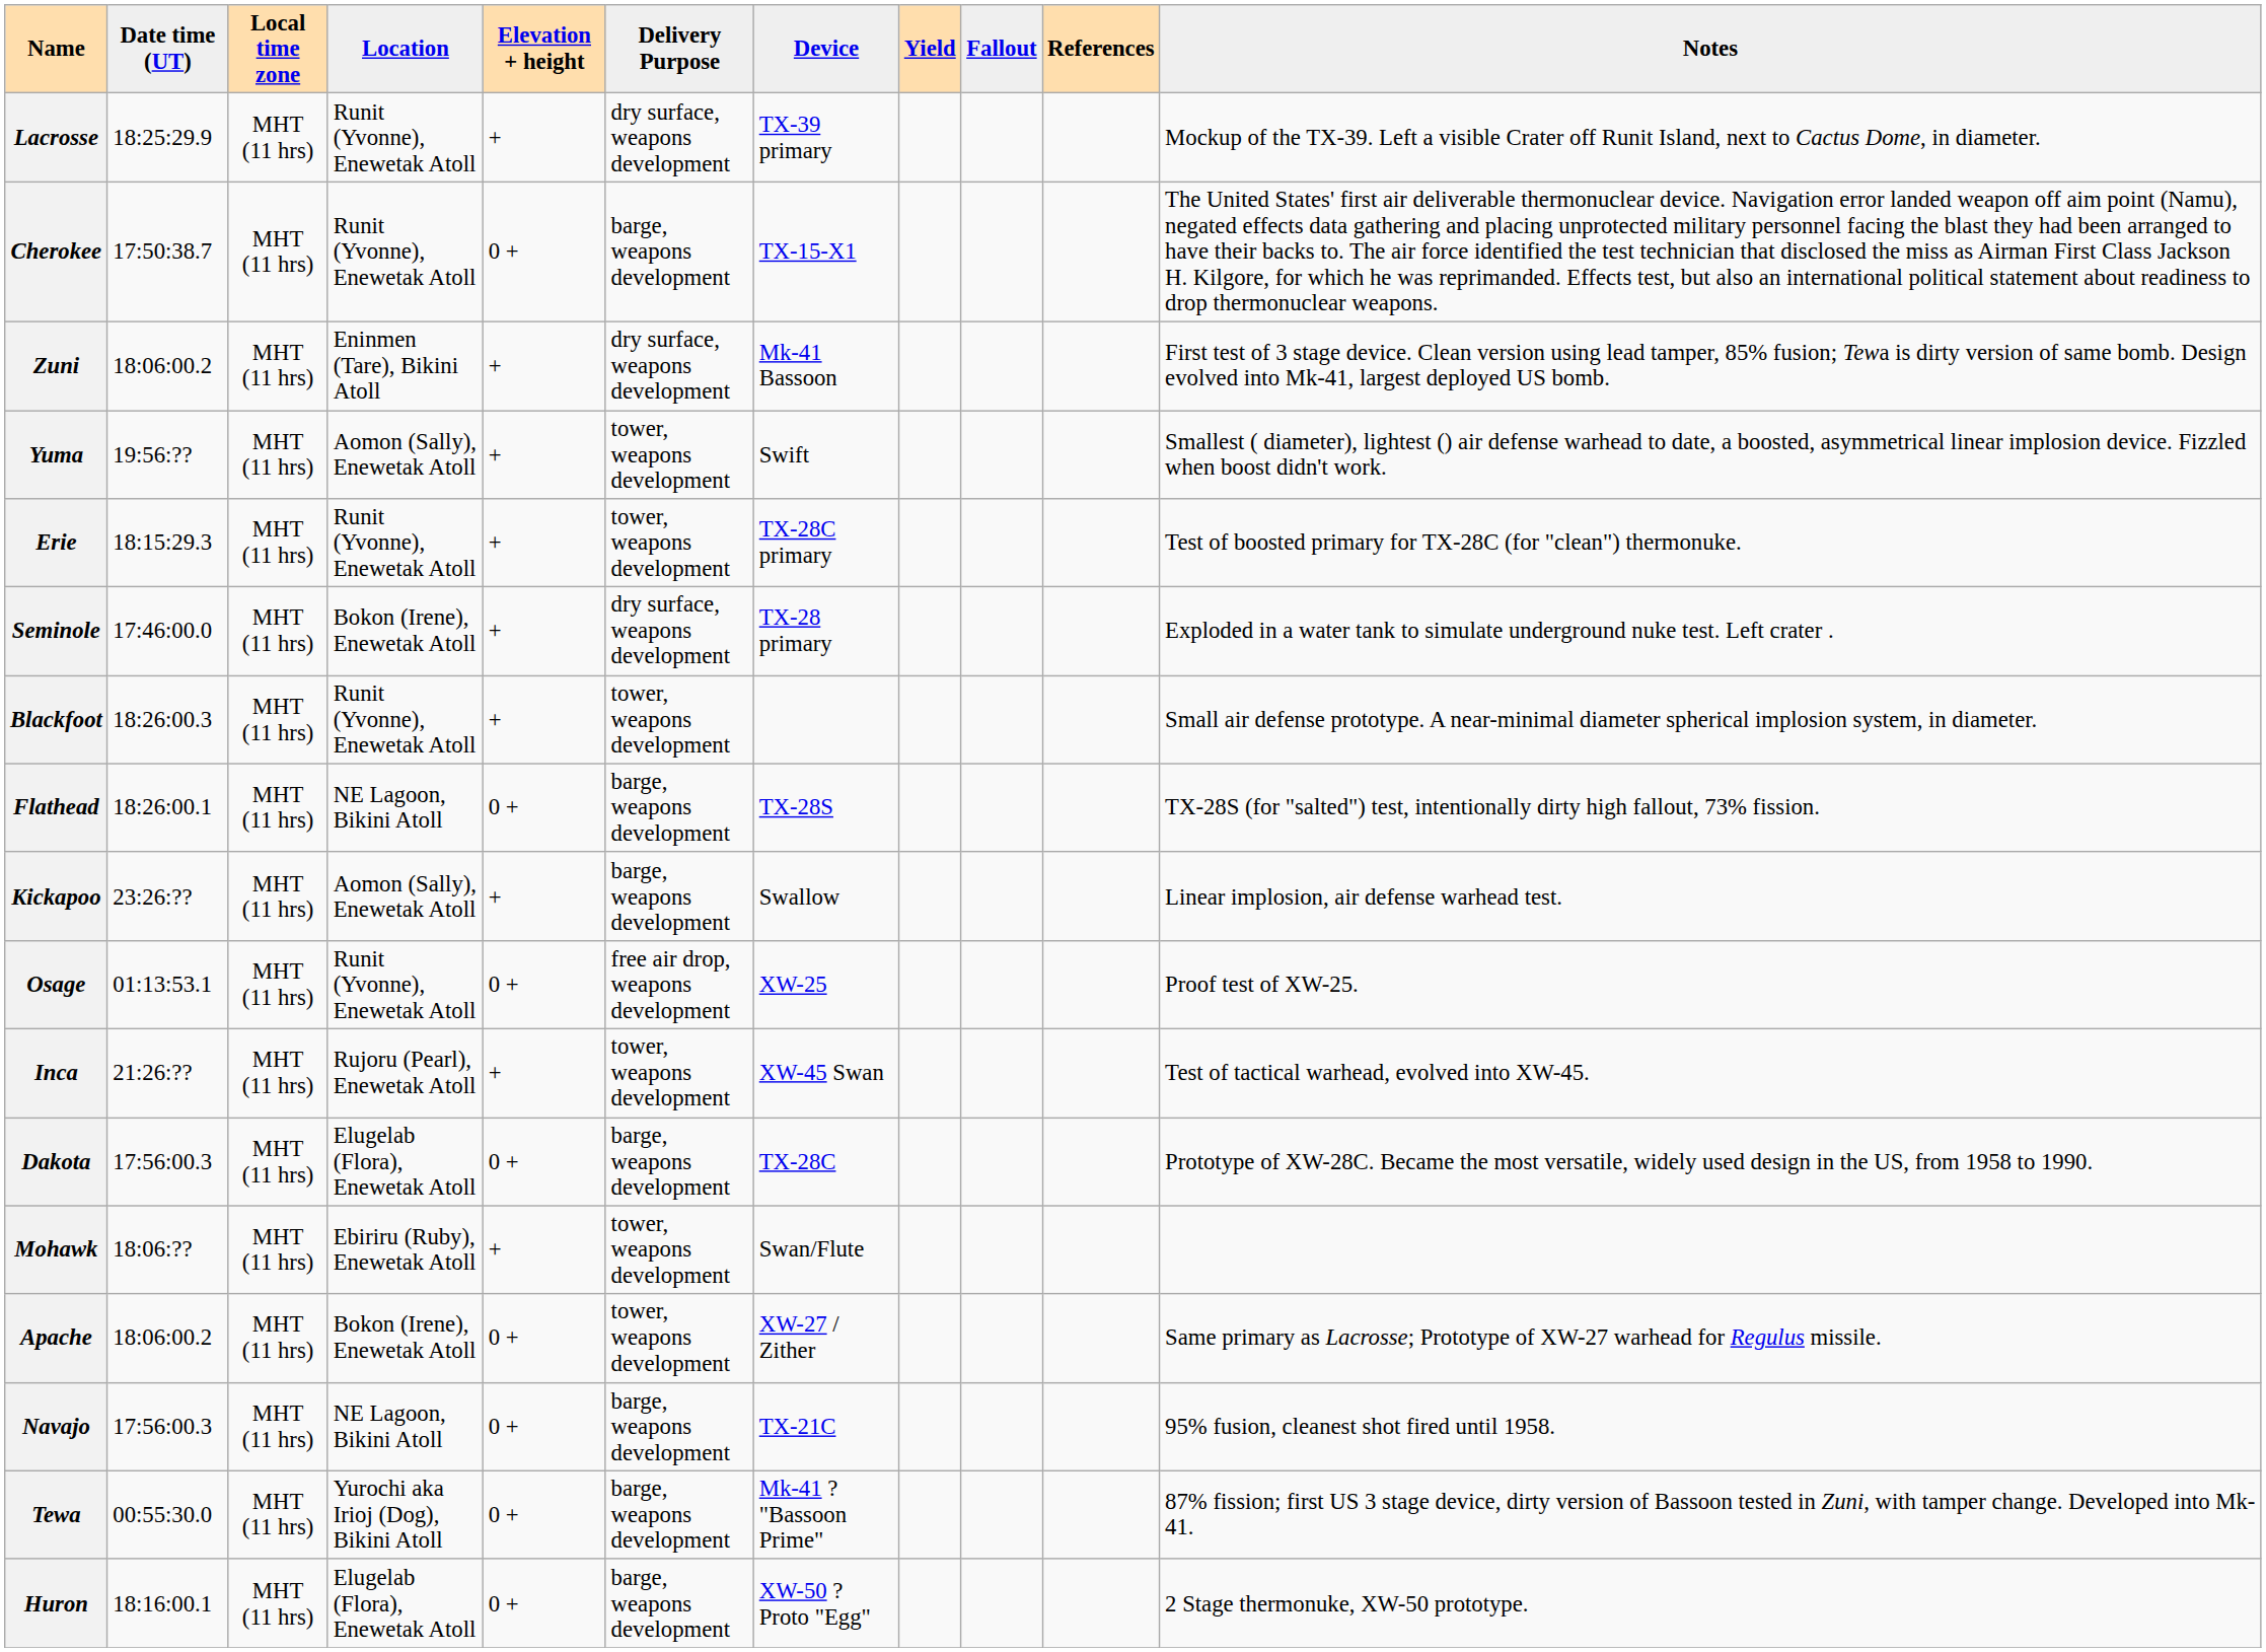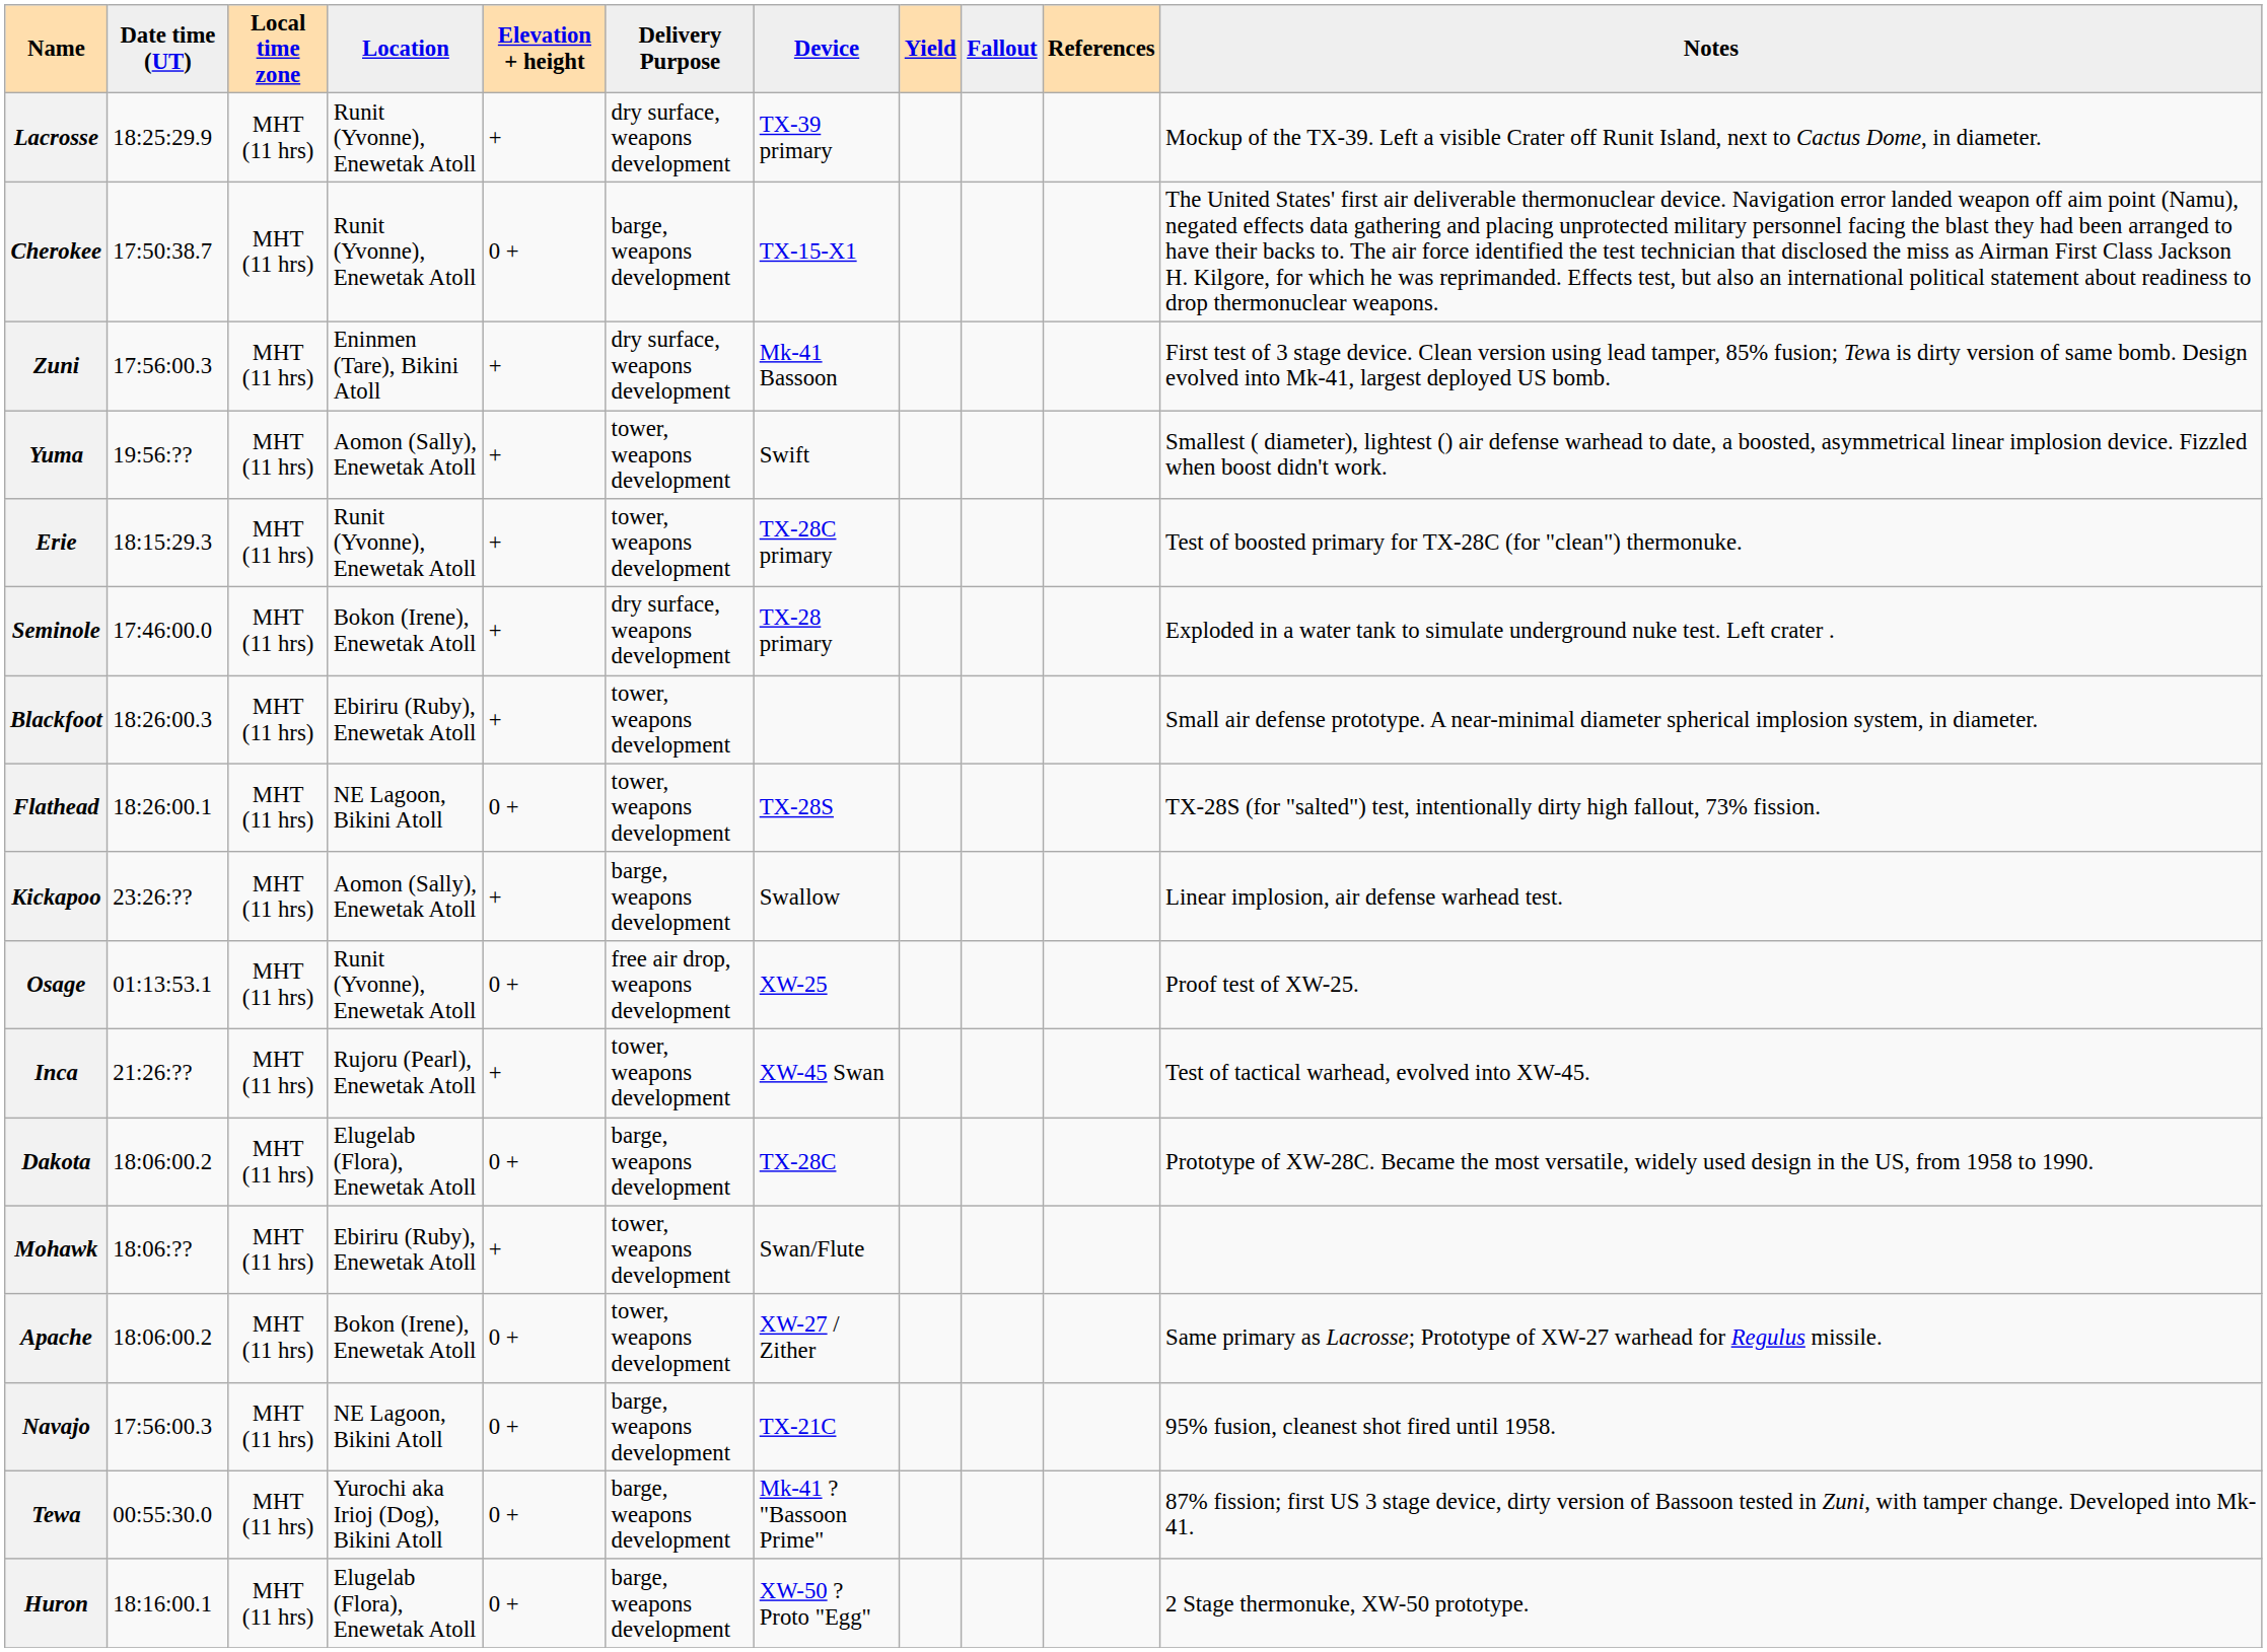Zuni | Date time (UT): 18:06:00.2 -> 17:56:00.3
Blackfoot | Location: Runit (Yvonne), Enewetak Atoll -> Ebiriru (Ruby), Enewetak Atoll
Flathead | Delivery Purpose: barge, weapons development -> tower, weapons development
Dakota | Date time (UT): 17:56:00.3 -> 18:06:00.2
